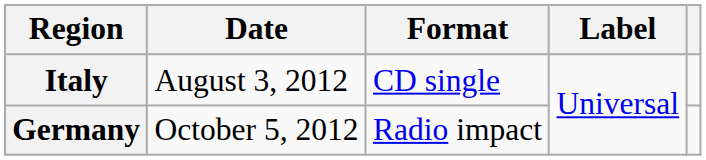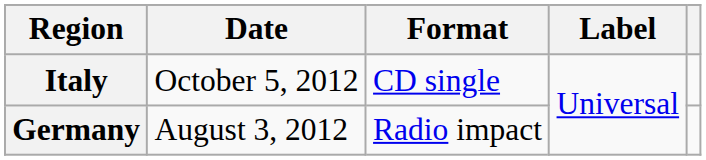Italy | Date: August 3, 2012 -> October 5, 2012
Germany | Date: October 5, 2012 -> August 3, 2012
